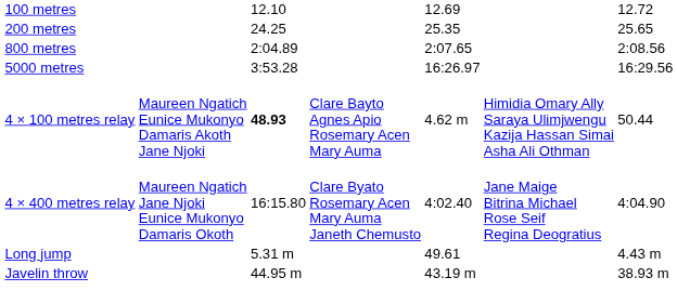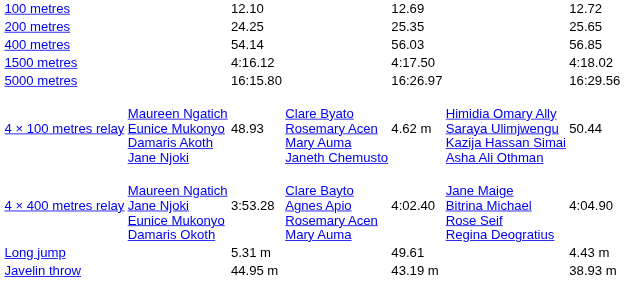+ row: 400 metres | 54.14 | 56.03 | 56.85
- row: 800 metres | 2:04.89 | 2:07.65 | 2:08.56
+ row: 1500 metres | 4:16.12 | 4:17.50 | 4:18.02
5000 metres | column 3: 3:53.28 -> 16:15.80
4 × 100 metres relay | column 3: bold -> normal
4 × 100 metres relay | column 4: Clare Bayto Agnes Apio Rosemary Acen Mary Auma -> Clare Byato Rosemary Acen Mary Auma Janeth Chemusto
4 × 400 metres relay | column 3: 16:15.80 -> 3:53.28
4 × 400 metres relay | column 4: Clare Byato Rosemary Acen Mary Auma Janeth Chemusto -> Clare Bayto Agnes Apio Rosemary Acen Mary Auma
